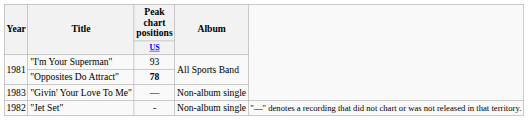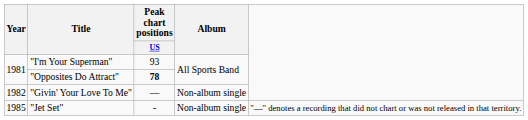"Givin' Your Love To Me" | Year: 1983 -> 1982
"Jet Set" | Year: 1982 -> 1985
